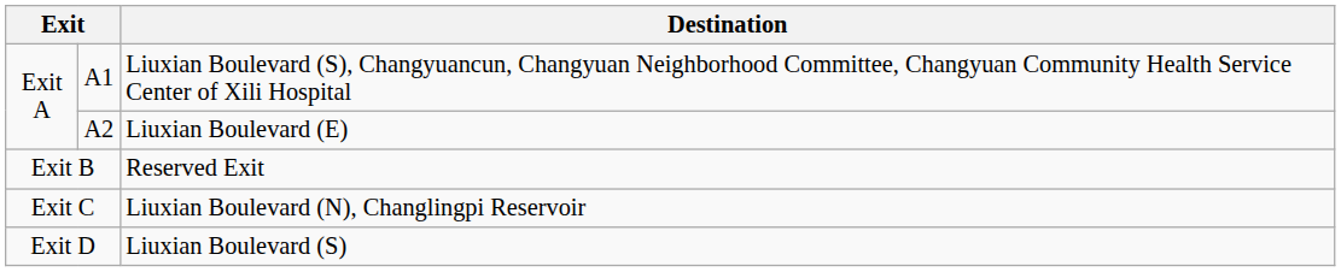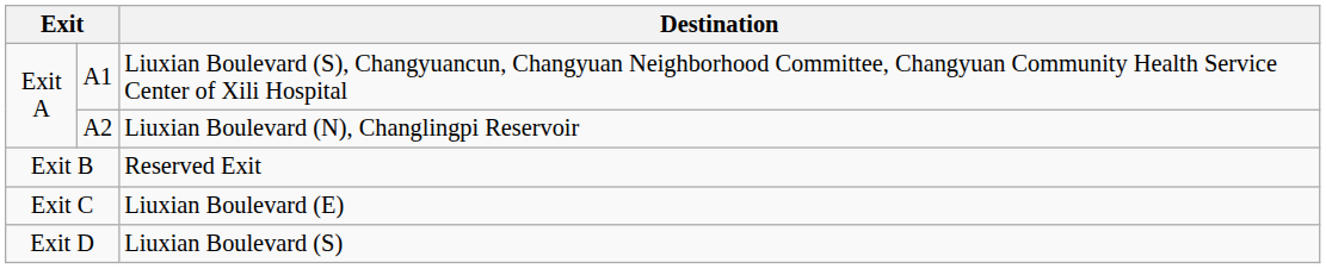A2 | Destination: Liuxian Boulevard (E) -> Liuxian Boulevard (N), Changlingpi Reservoir
Exit C | Destination: Liuxian Boulevard (N), Changlingpi Reservoir -> Liuxian Boulevard (E)
